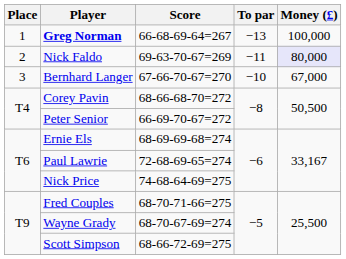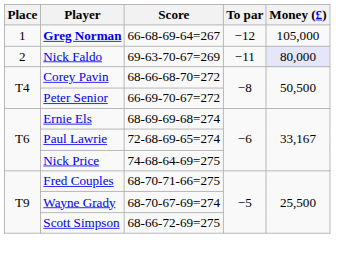Greg Norman | To par: −13 -> −12
Greg Norman | Money (£): 100,000 -> 105,000
- row: 3 | Bernhard Langer | 67-66-70-67=270 | −10 | 67,000
